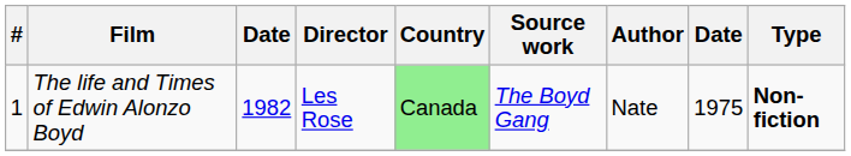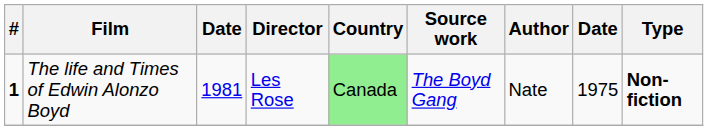The life and Times of Edwin Alonzo Boyd | #: normal -> bold
The life and Times of Edwin Alonzo Boyd | column 3: 1982 -> 1981
